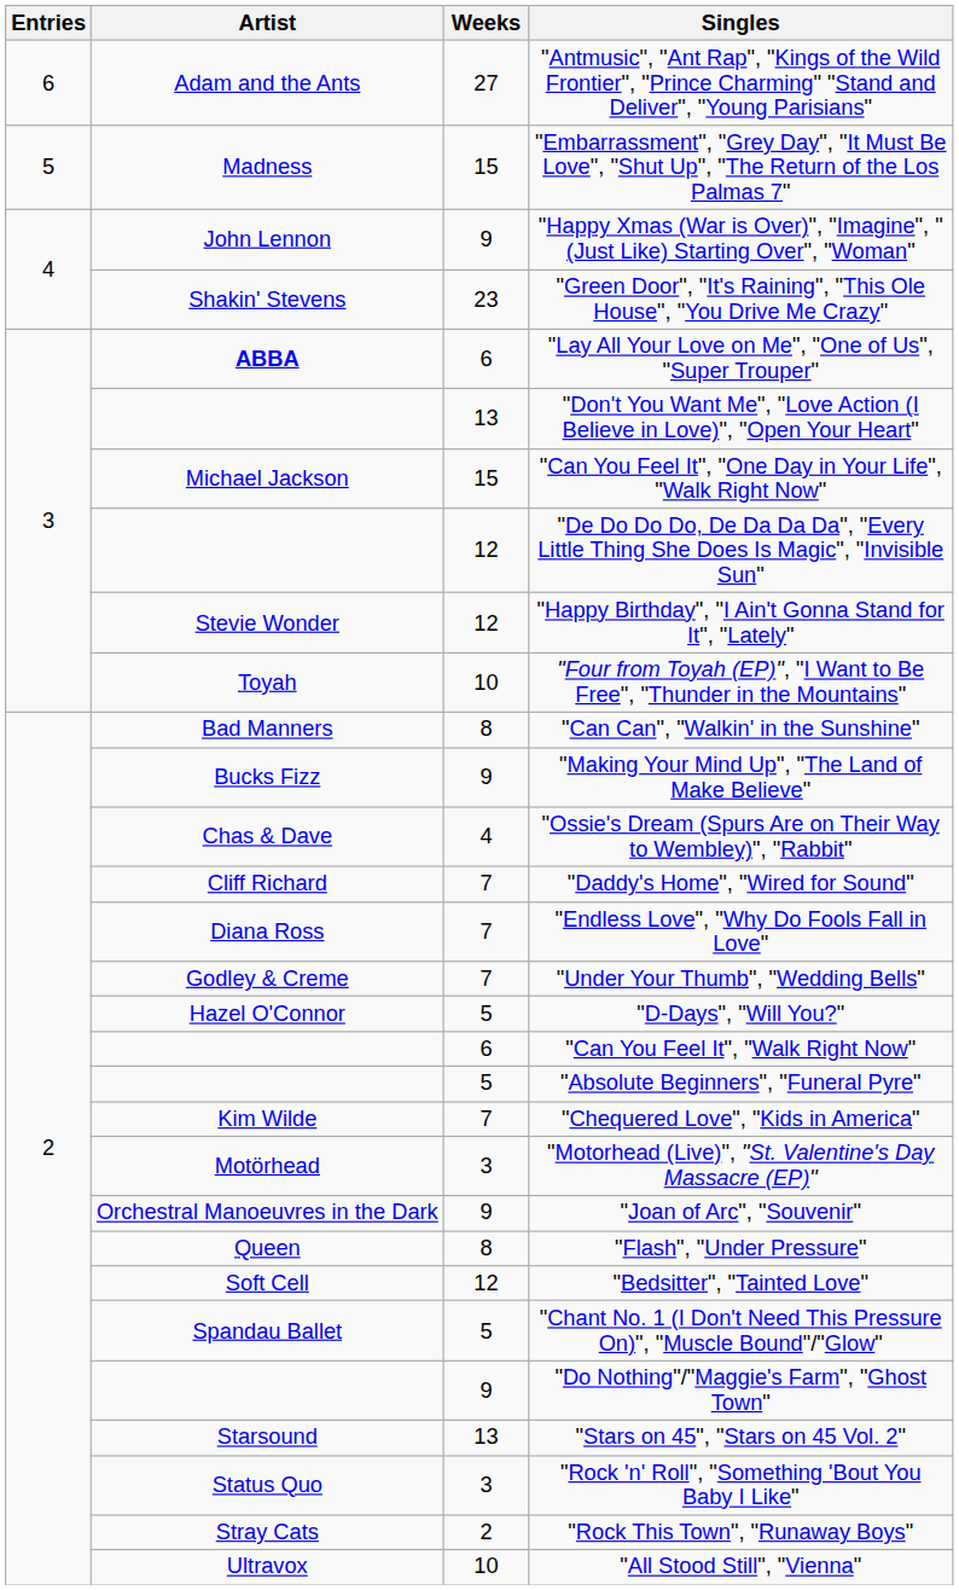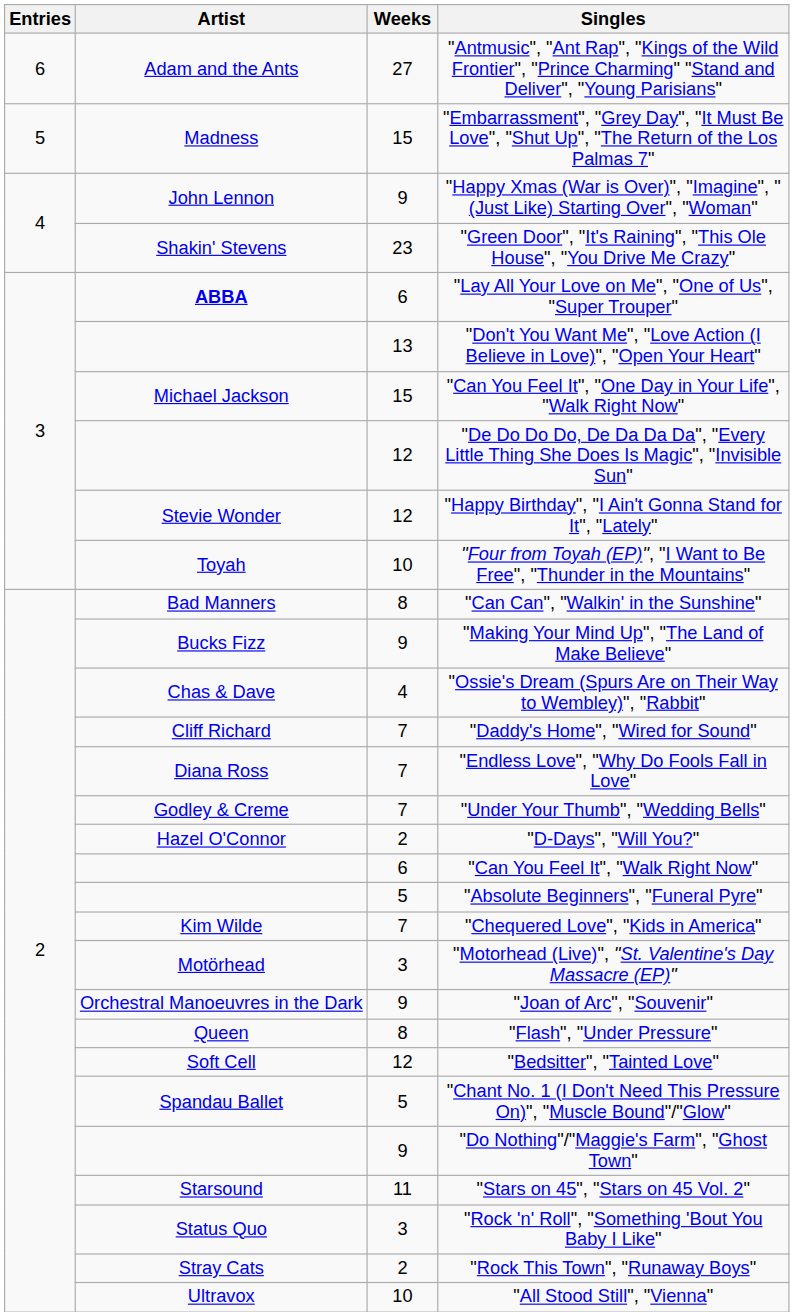"D-Days", "Will You?" | Weeks: 5 -> 2
"Stars on 45", "Stars on 45 Vol. 2" | Weeks: 13 -> 11
